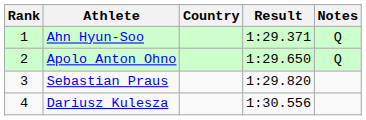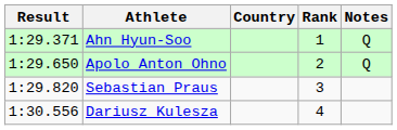columns swapped: Rank <-> Result
